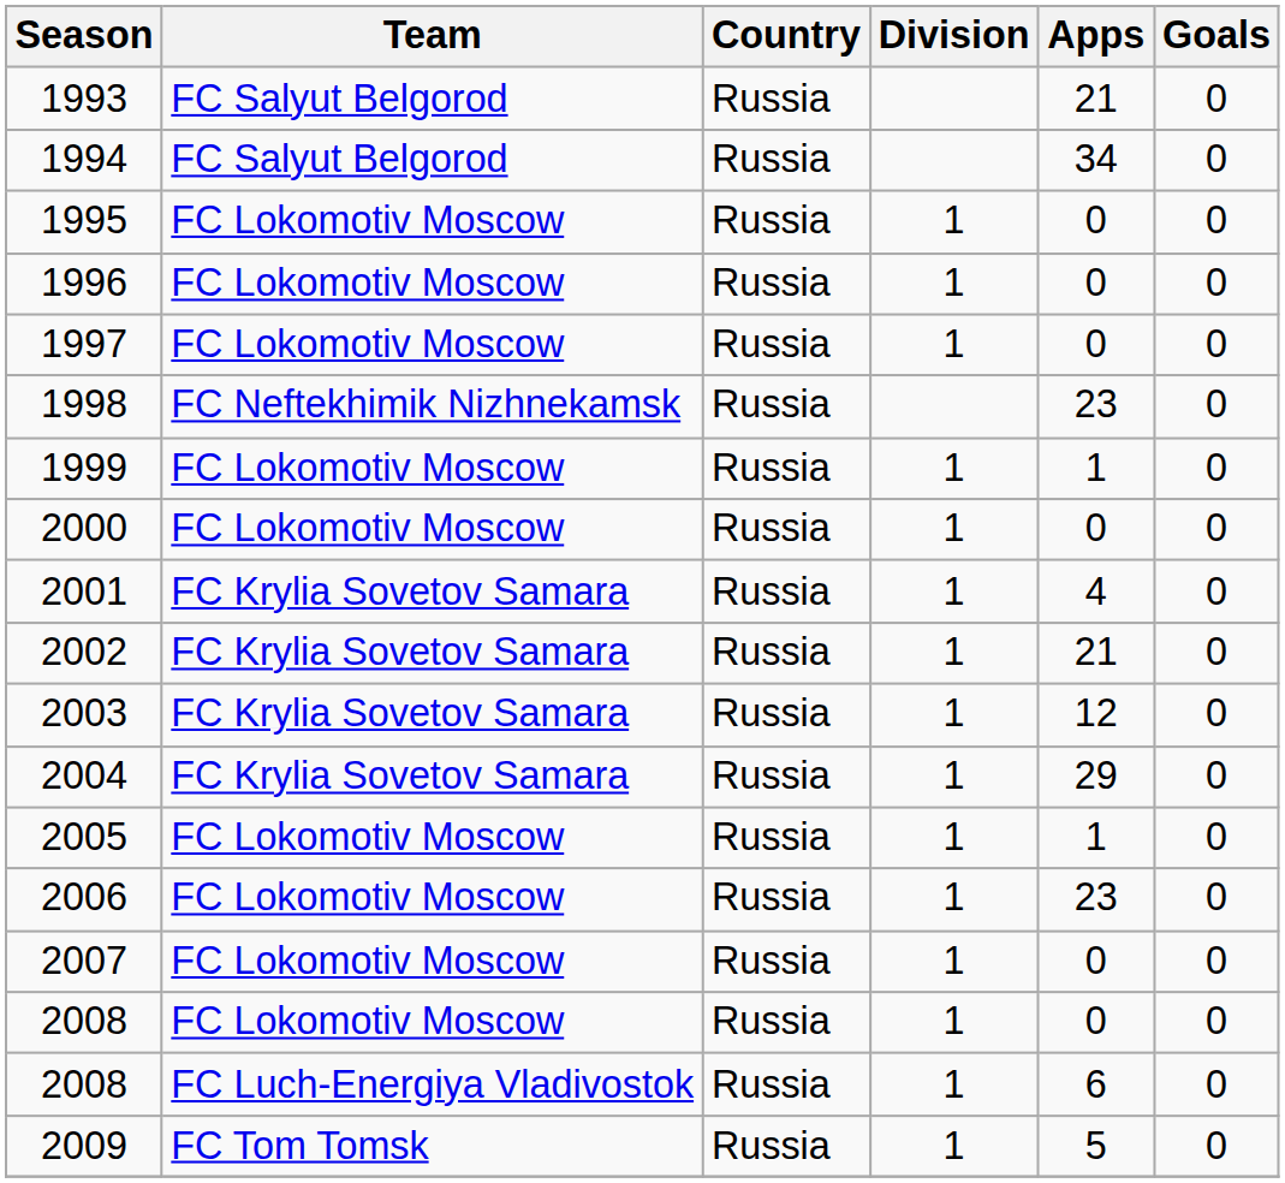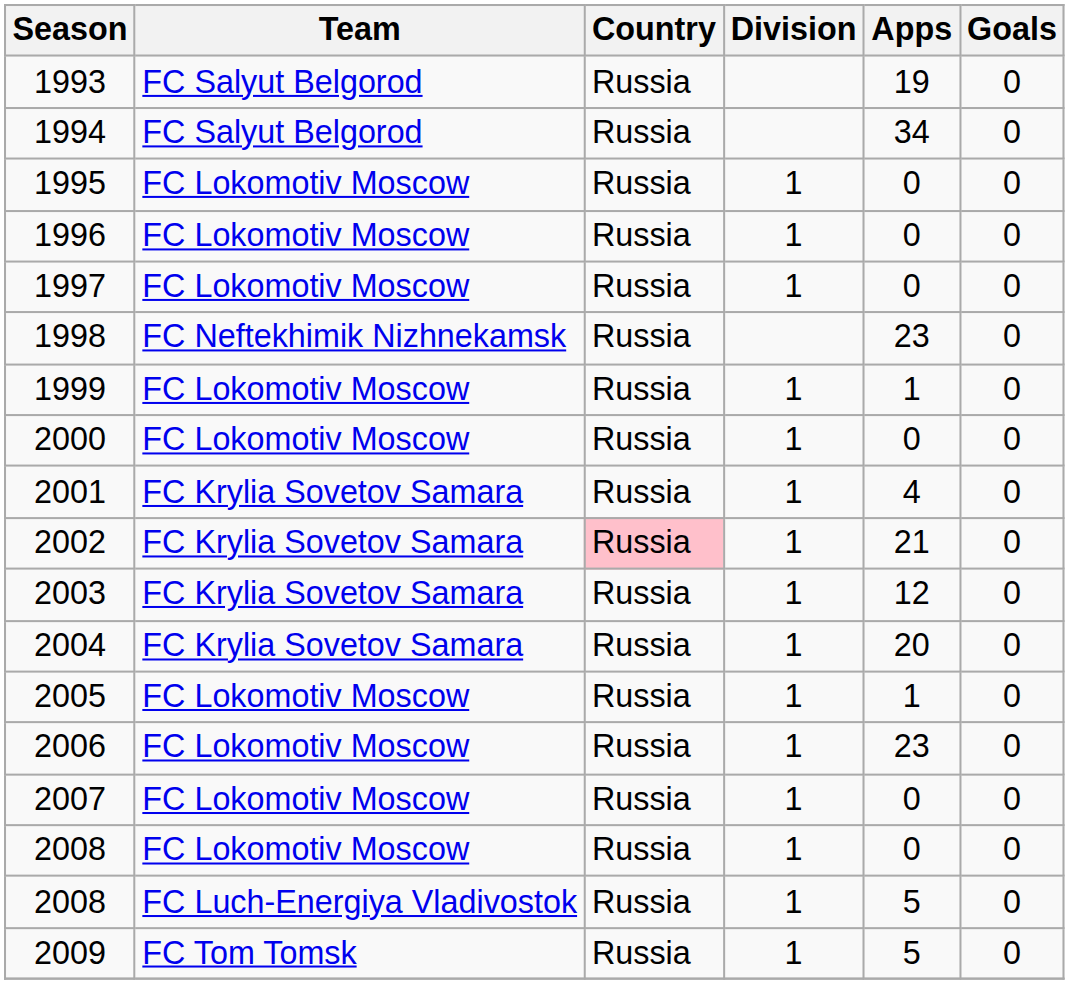1993 | Apps: 21 -> 19
2002 | Country: no background -> pink background
2004 | Apps: 29 -> 20
2008 / FC Luch-Energiya Vladivostok | Apps: 6 -> 5
